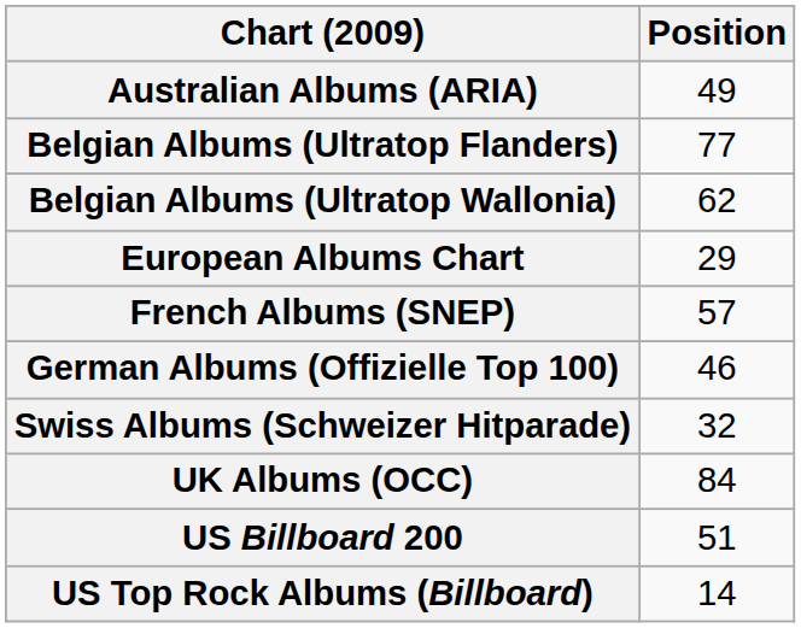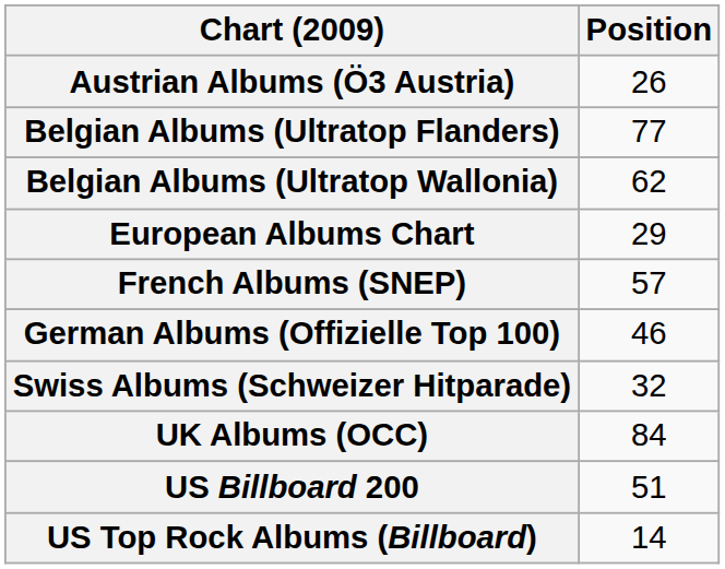- row: Australian Albums (ARIA) | 49
+ row: Austrian Albums (Ö3 Austria) | 26
